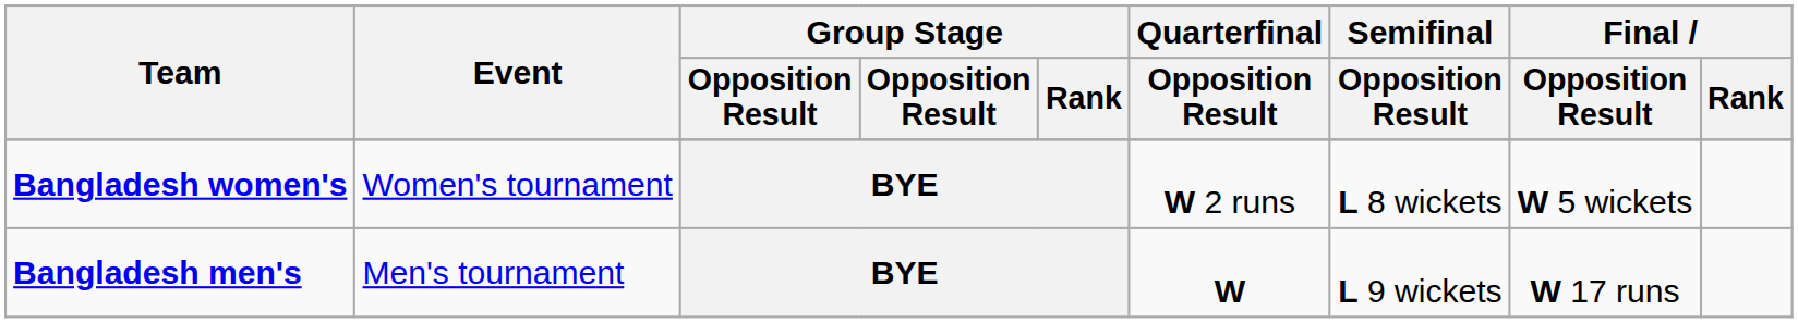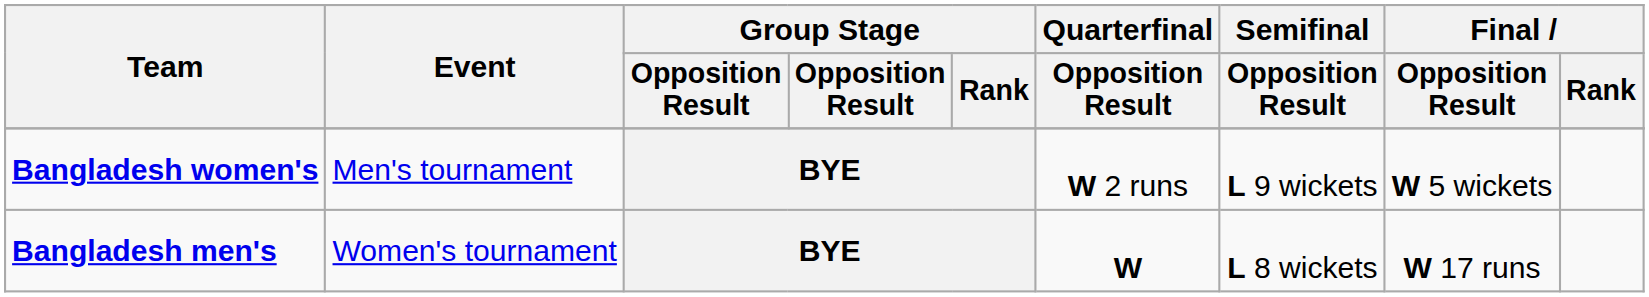Bangladesh women's | Event: Women's tournament -> Men's tournament
Bangladesh women's | Semifinal / Opposition Result: L 8 wickets -> L 9 wickets
Bangladesh men's | Event: Men's tournament -> Women's tournament
Bangladesh men's | Semifinal / Opposition Result: L 9 wickets -> L 8 wickets
